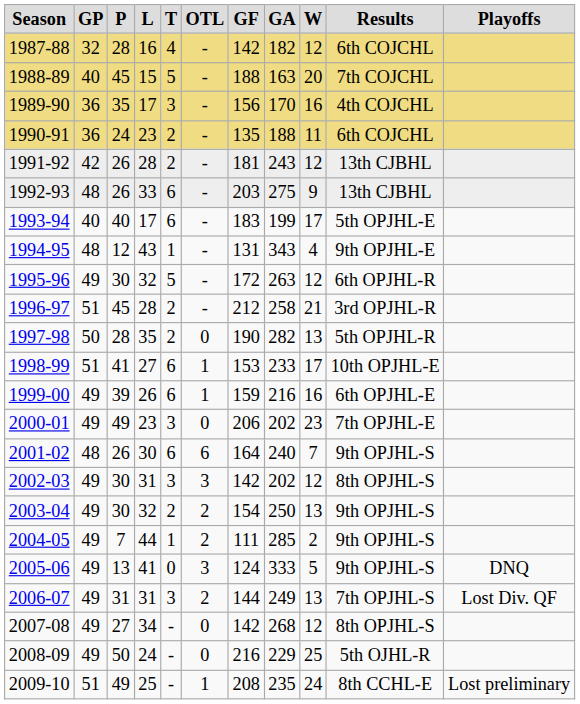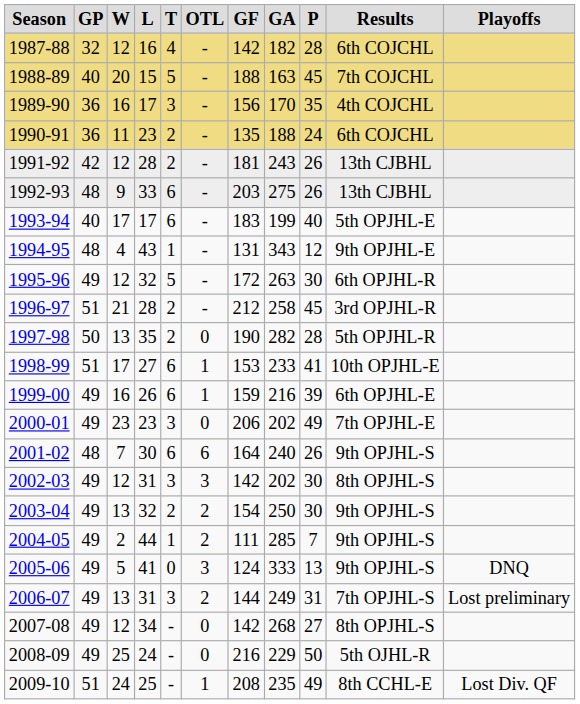columns swapped: W <-> P
2006-07 | Playoffs: Lost Div. QF -> Lost preliminary
2009-10 | Playoffs: Lost preliminary -> Lost Div. QF
